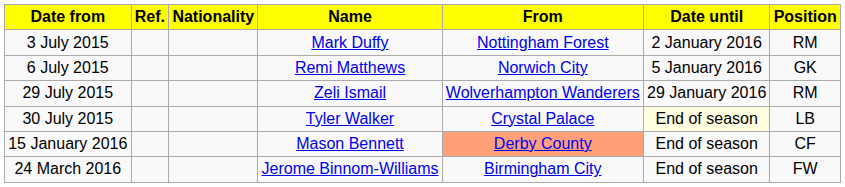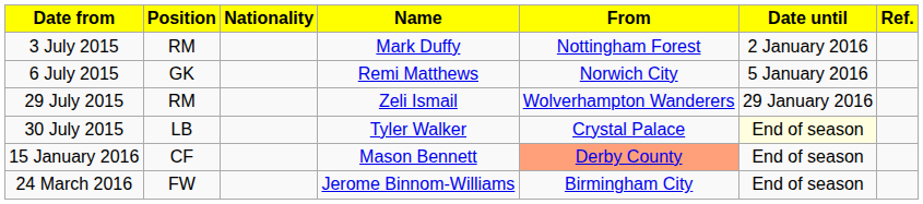columns swapped: Position <-> Ref.
